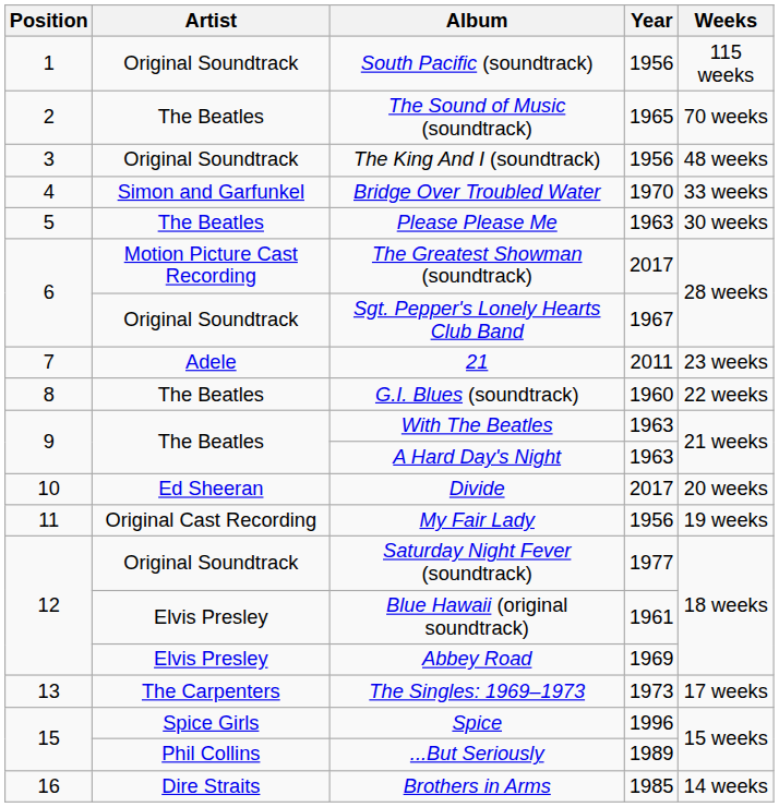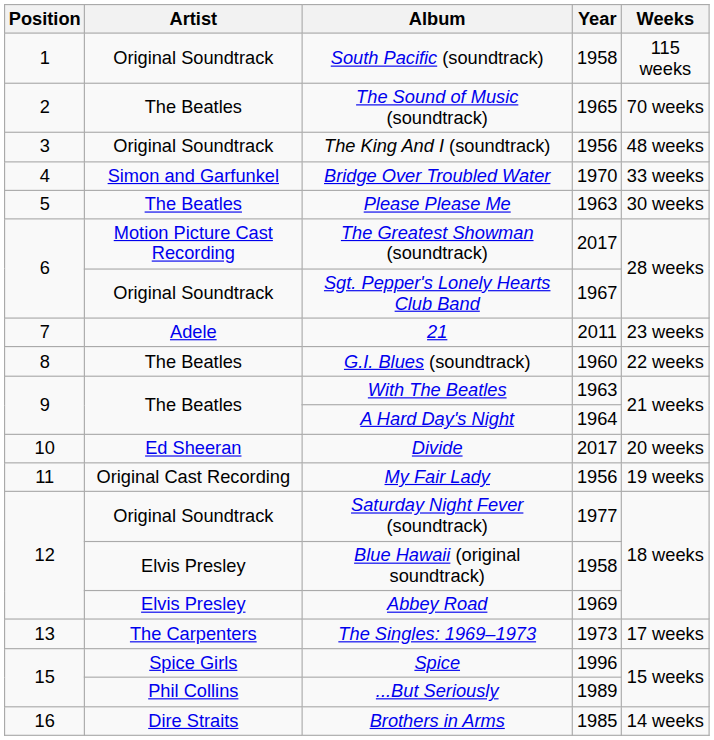South Pacific (soundtrack) | Year: 1956 -> 1958
A Hard Day's Night | Year: 1963 -> 1964
Blue Hawaii (original soundtrack) | Year: 1961 -> 1958
